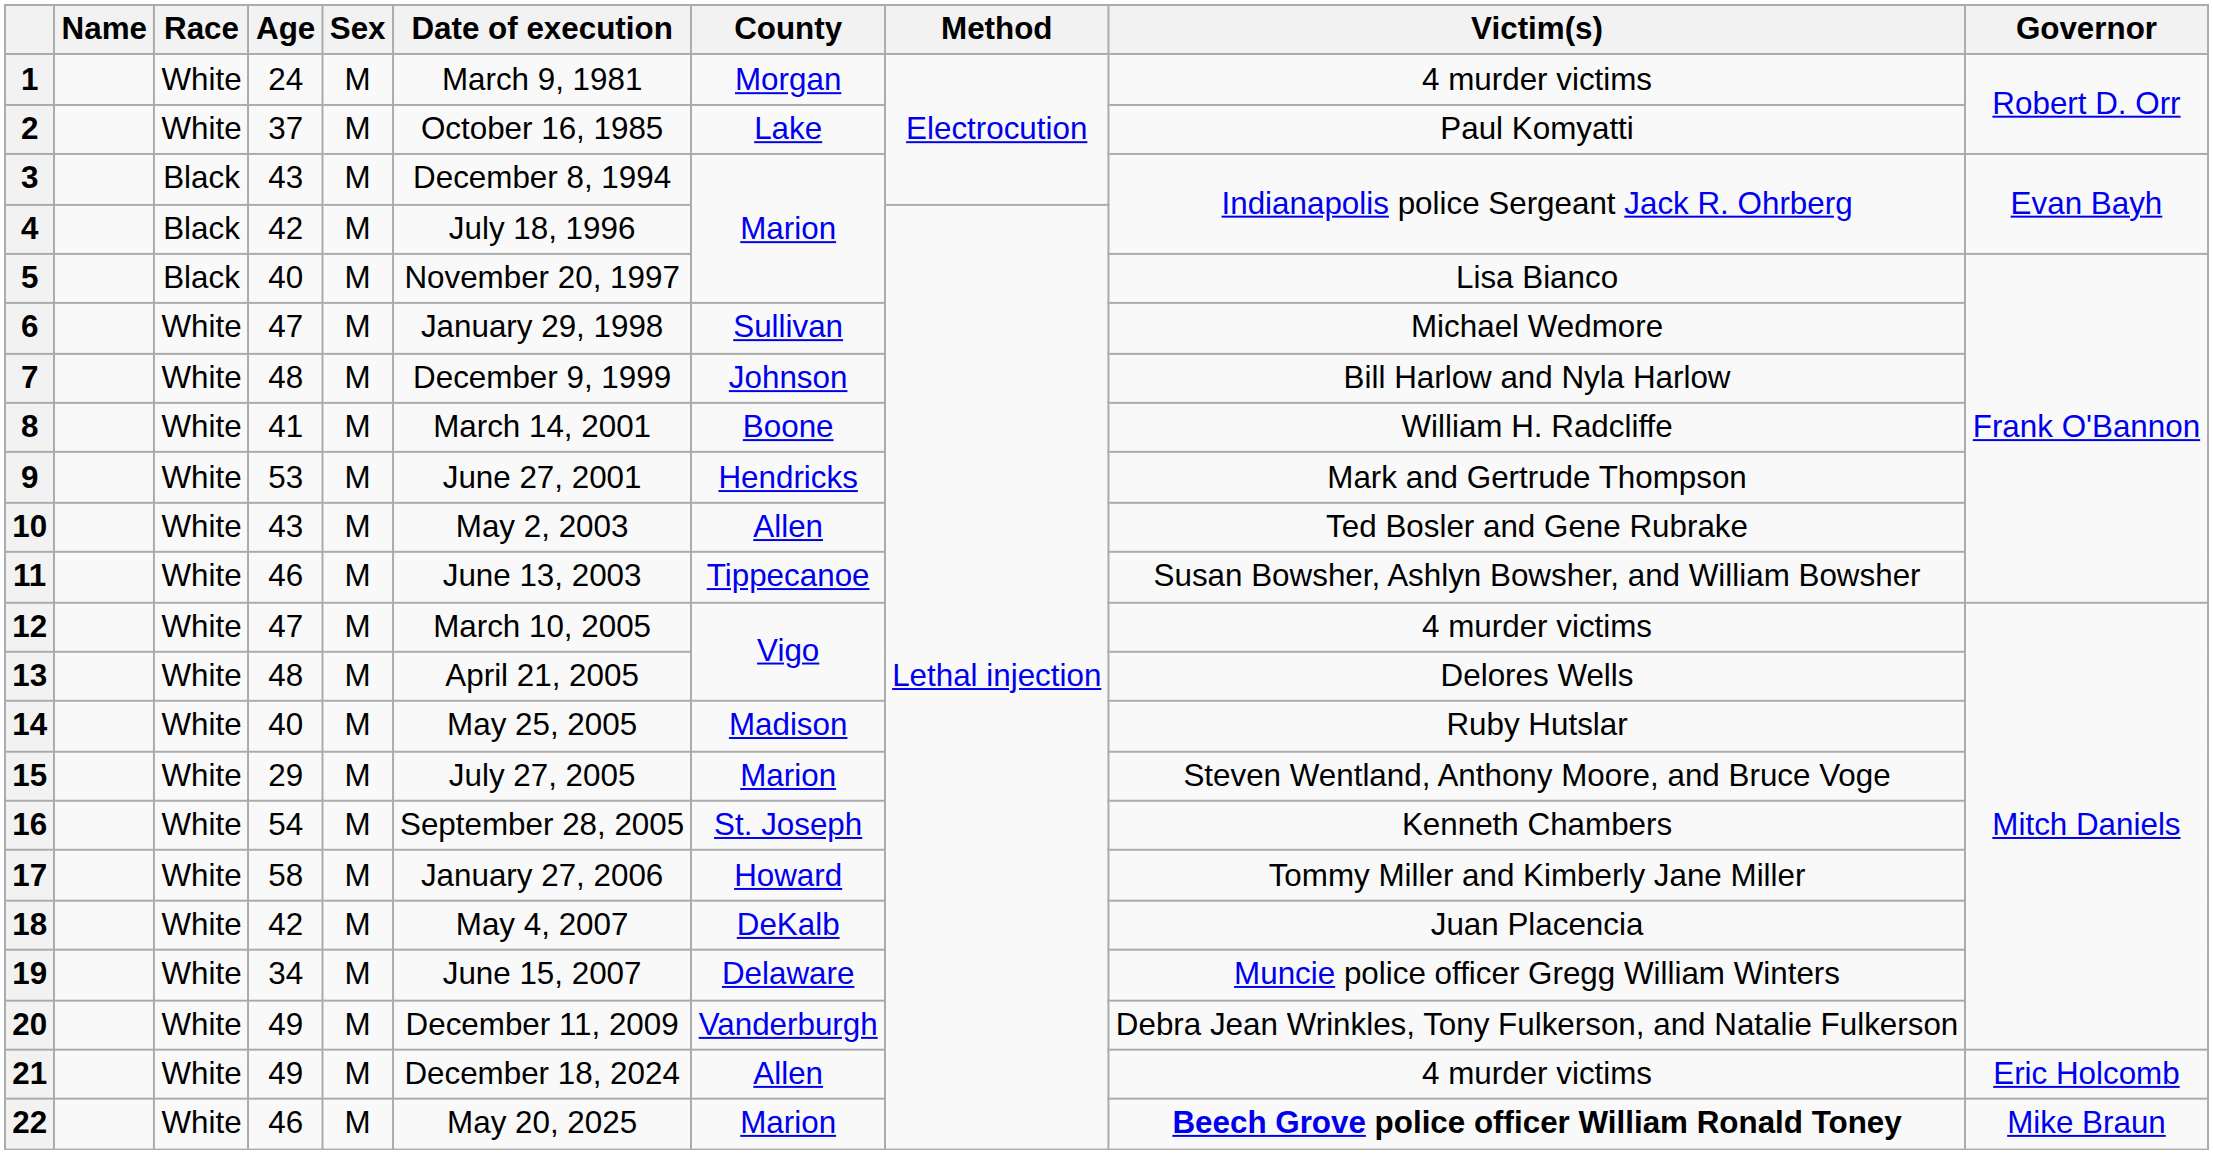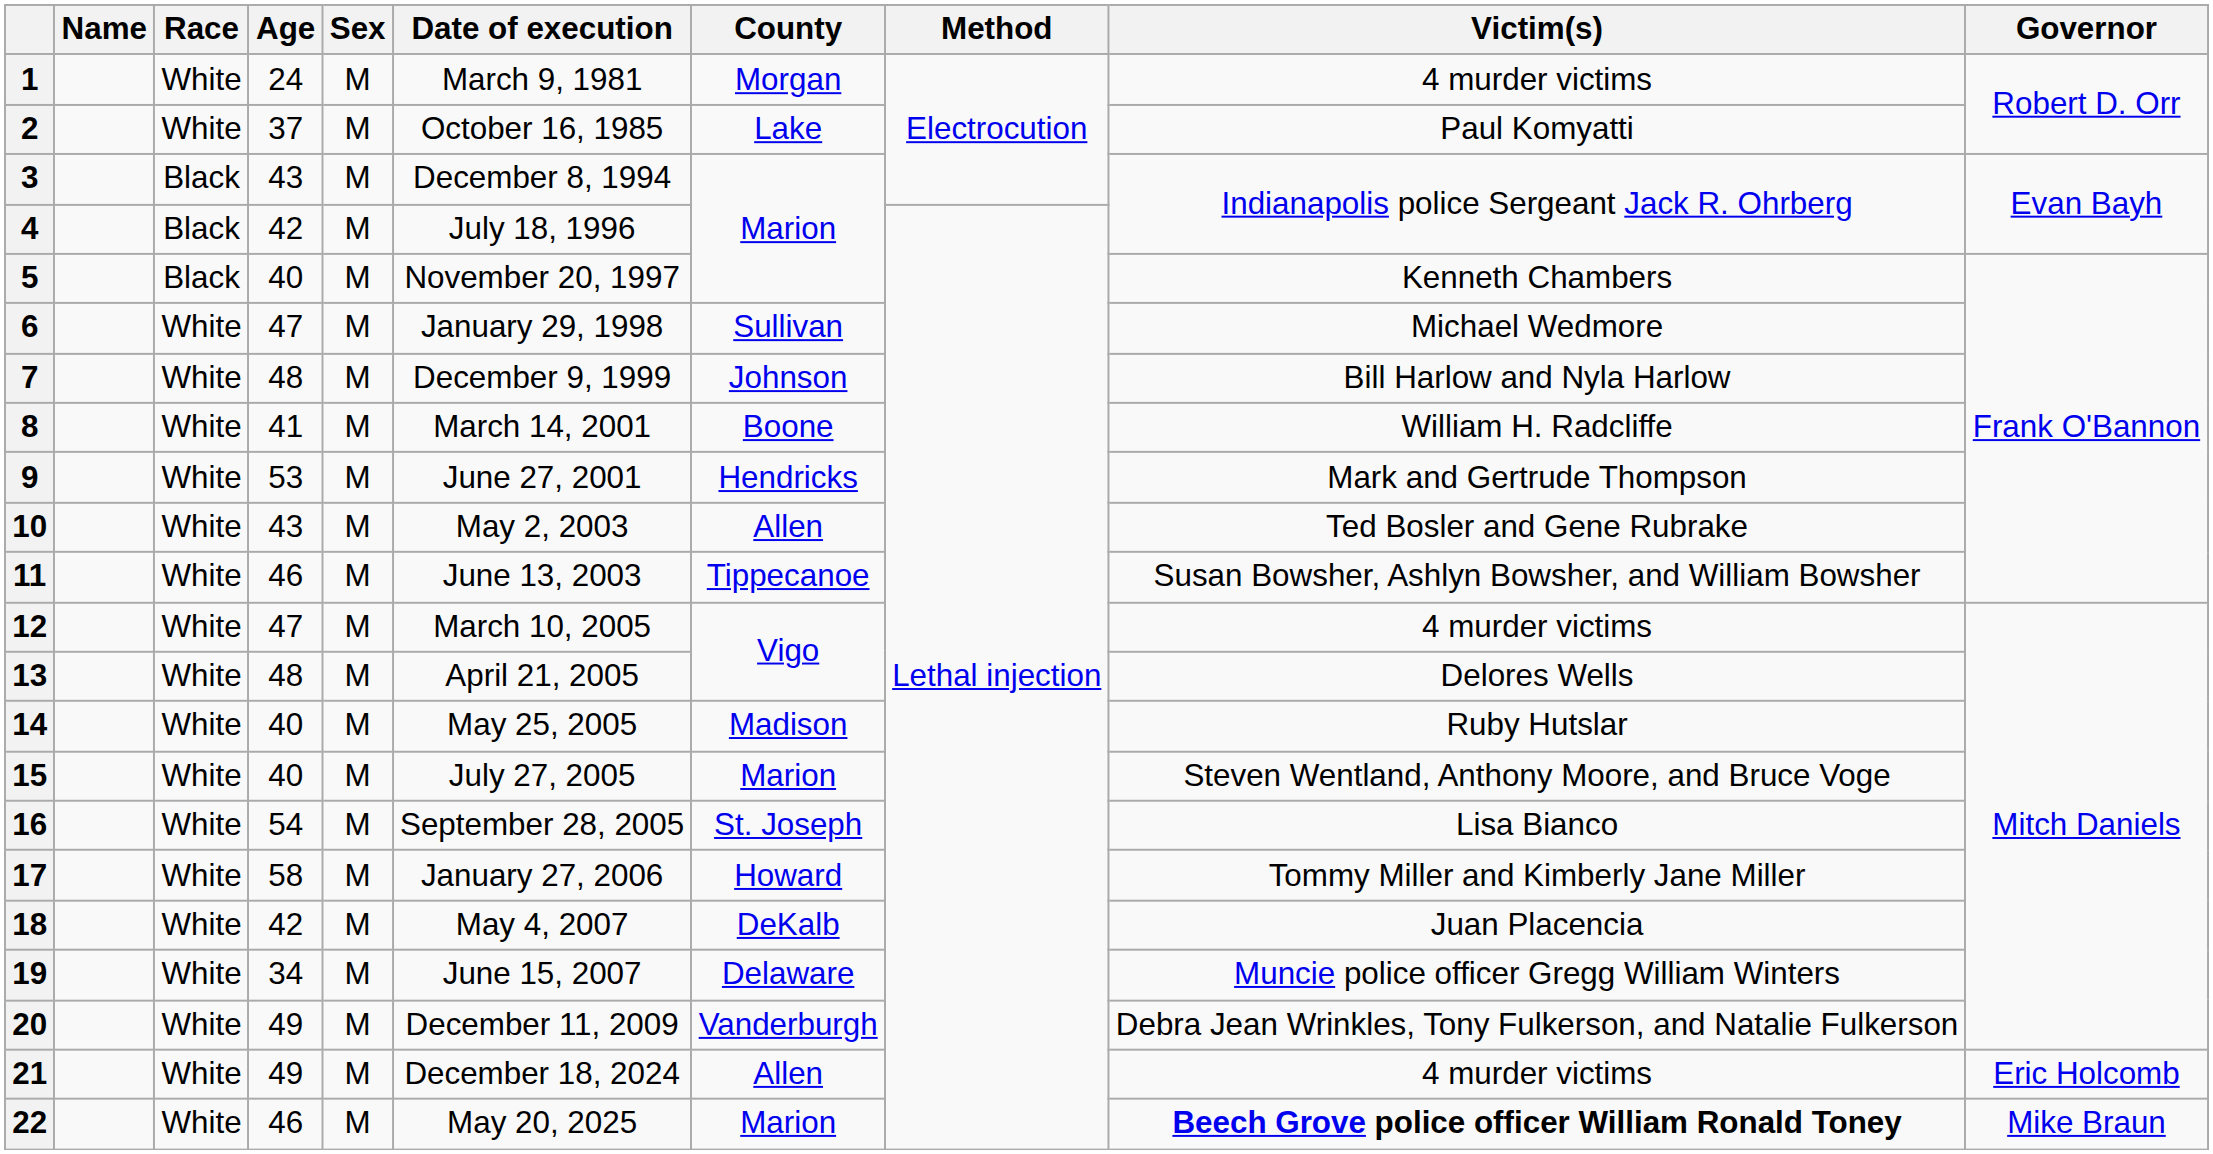5 | Victim(s): Lisa Bianco -> Kenneth Chambers
15 | Age: 29 -> 40
16 | Victim(s): Kenneth Chambers -> Lisa Bianco
